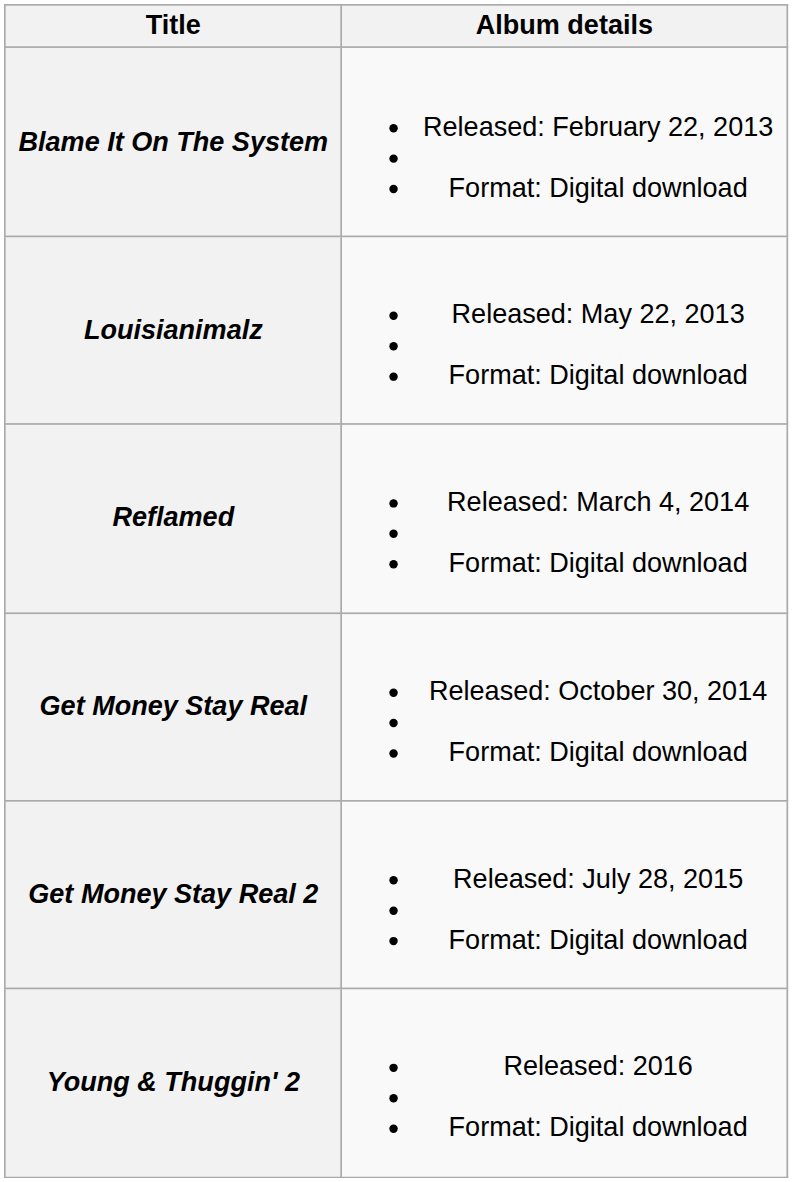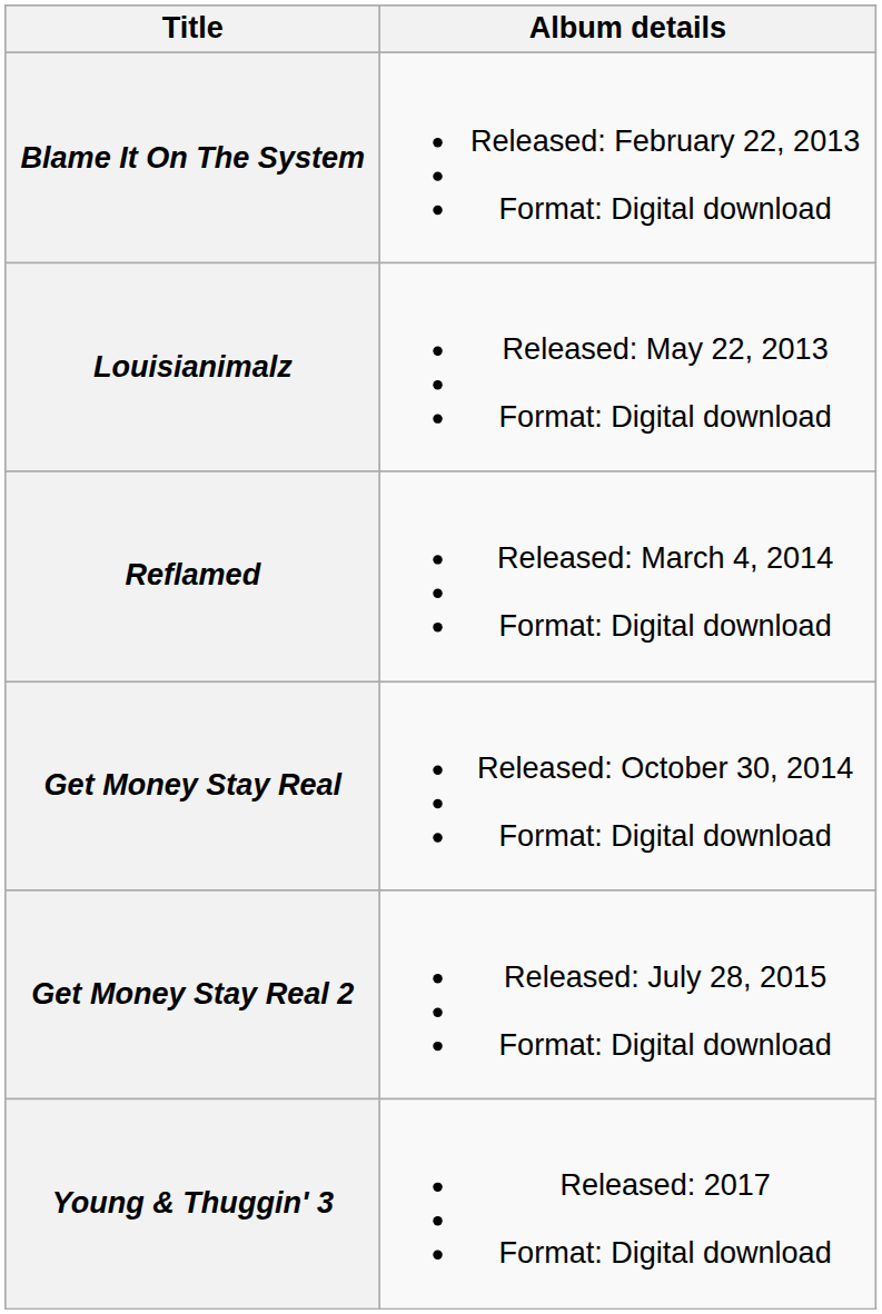- row: Young & Thuggin' 2 | Released: 2016 Format: Digital download
+ row: Young & Thuggin' 3 | Released: 2017 Format: Digital download
